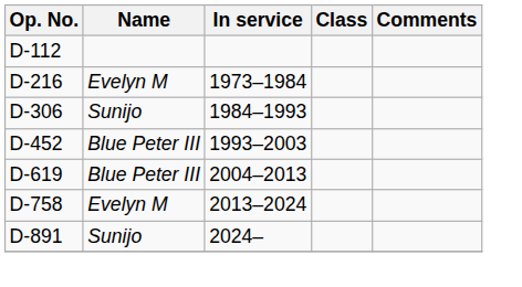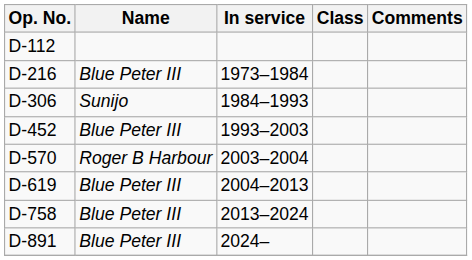D-216 | Name: Evelyn M -> Blue Peter III
+ row: D-570 | Roger B Harbour | 2003–2004
D-758 | Name: Evelyn M -> Blue Peter III
D-891 | Name: Sunijo -> Blue Peter III
